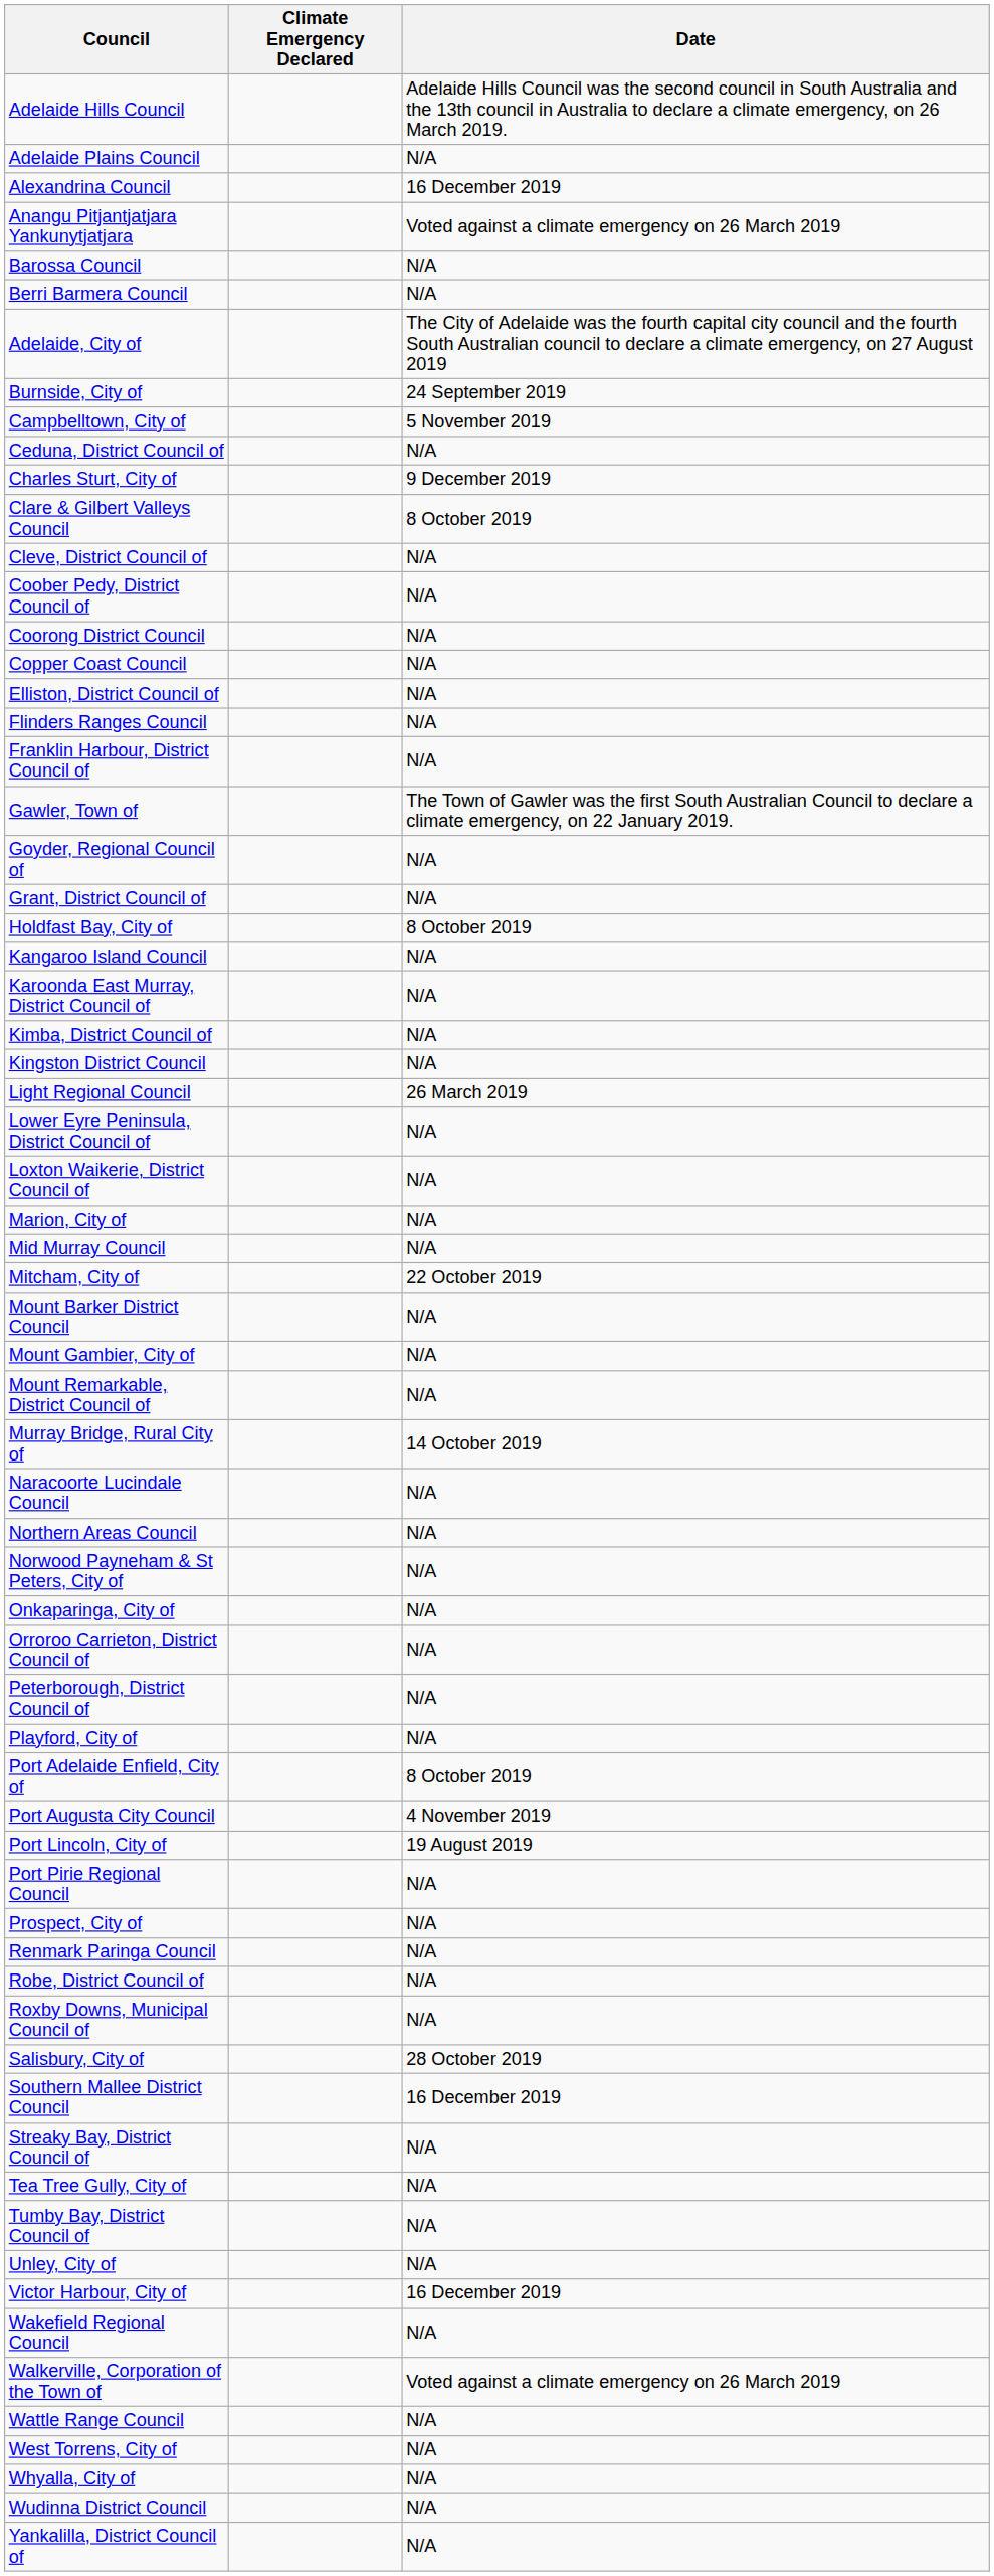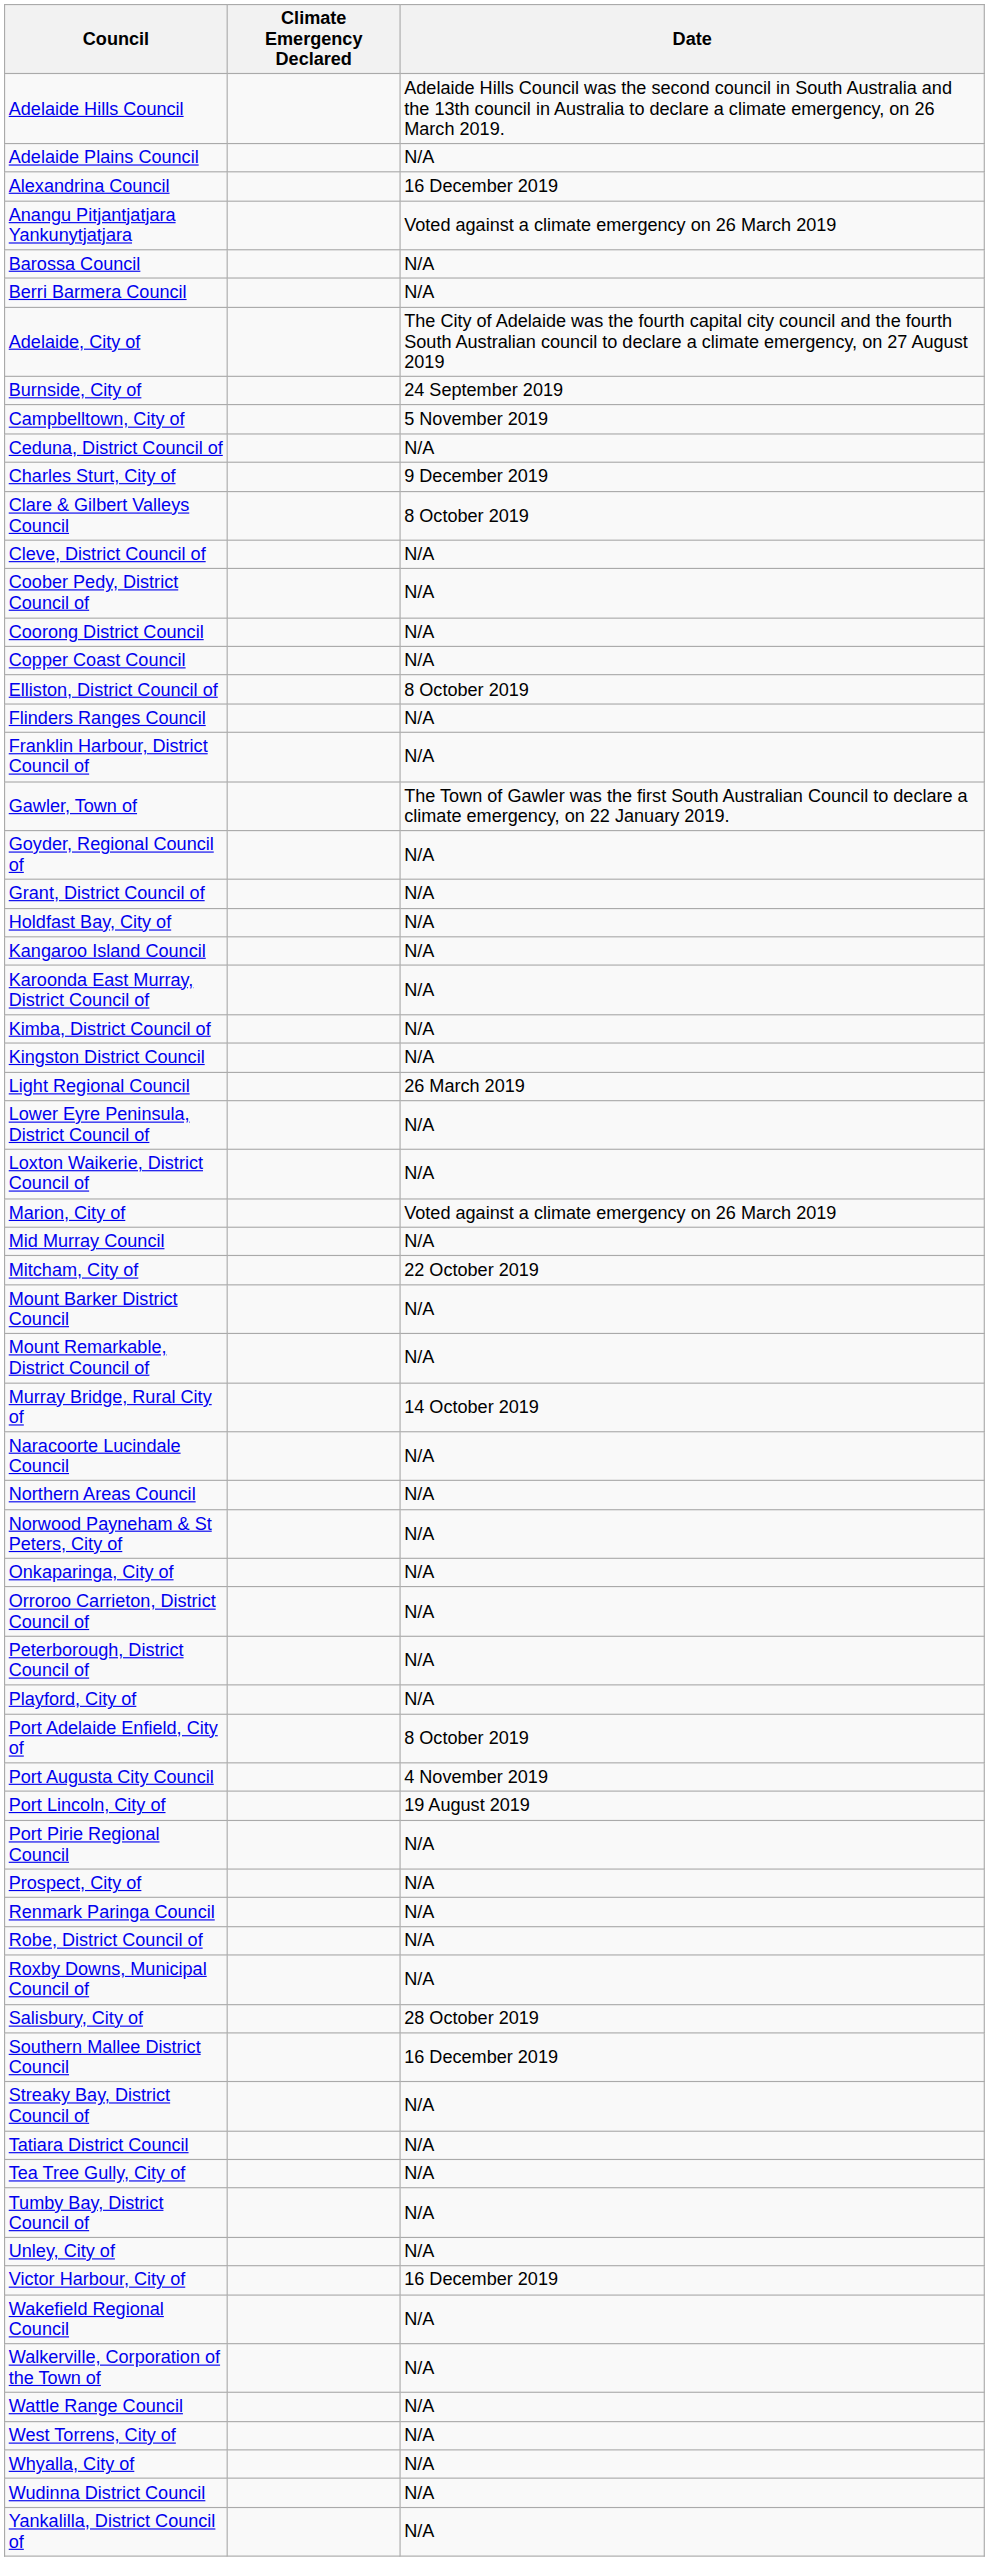Elliston, District Council of | Date: N/A -> 8 October 2019
Holdfast Bay, City of | Date: 8 October 2019 -> N/A
Marion, City of | Date: N/A -> Voted against a climate emergency on 26 March 2019
- row: Mount Gambier, City of | N/A
+ row: Tatiara District Council | N/A
Walkerville, Corporation of the Town of | Date: Voted against a climate emergency on 26 March 2019 -> N/A
